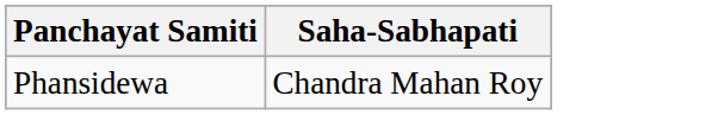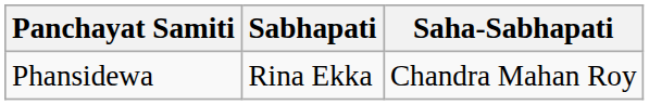+ column: Sabhapati | Rina Ekka
